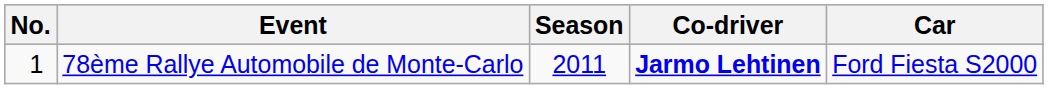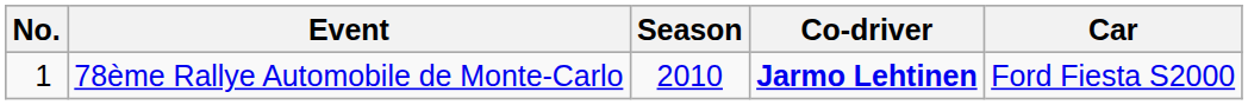78ème Rallye Automobile de Monte-Carlo | Season: 2011 -> 2010
